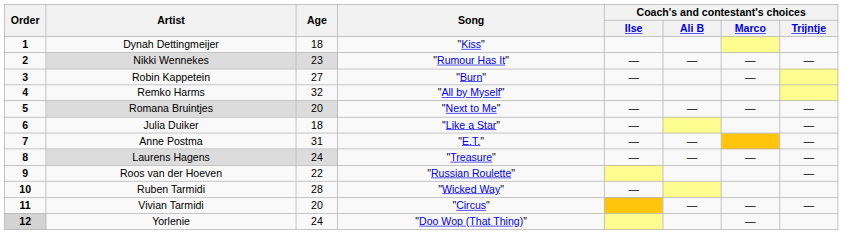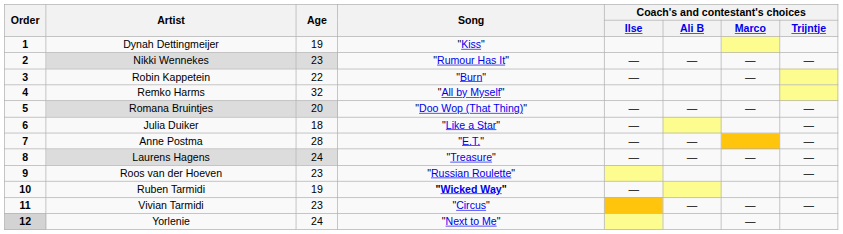Dynah Dettingmeijer | Age: 18 -> 19
Robin Kappetein | Age: 27 -> 22
Romana Bruintjes | Song: "Next to Me" -> "Doo Wop (That Thing)"
Anne Postma | Age: 31 -> 28
Roos van der Hoeven | Age: 22 -> 23
Ruben Tarmidi | Age: 28 -> 19
Ruben Tarmidi | Song: normal -> bold
Vivian Tarmidi | Age: 20 -> 23
Yorlenie | Song: "Doo Wop (That Thing)" -> "Next to Me"
